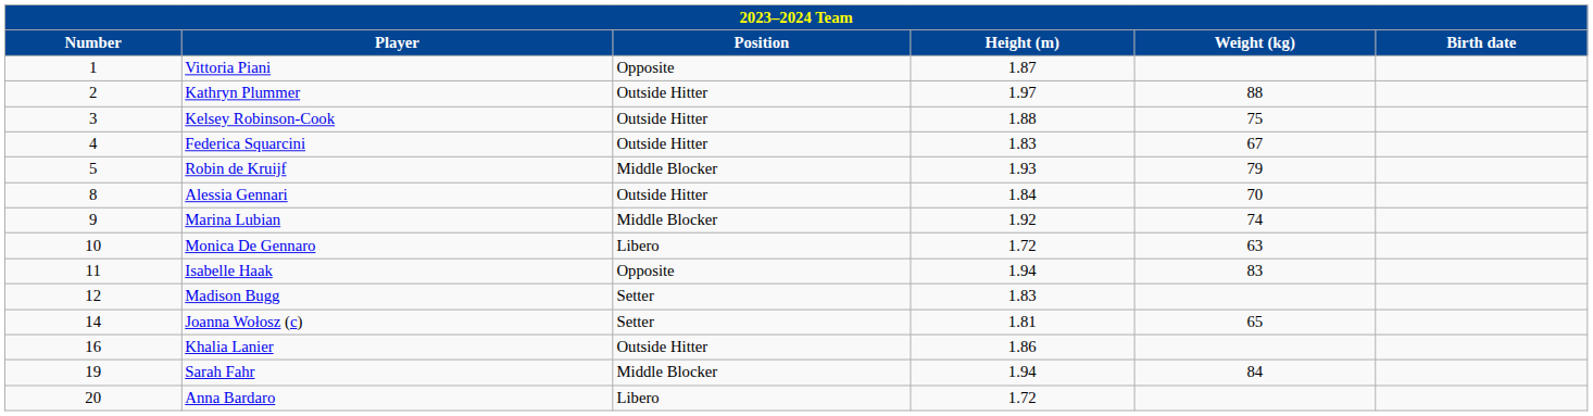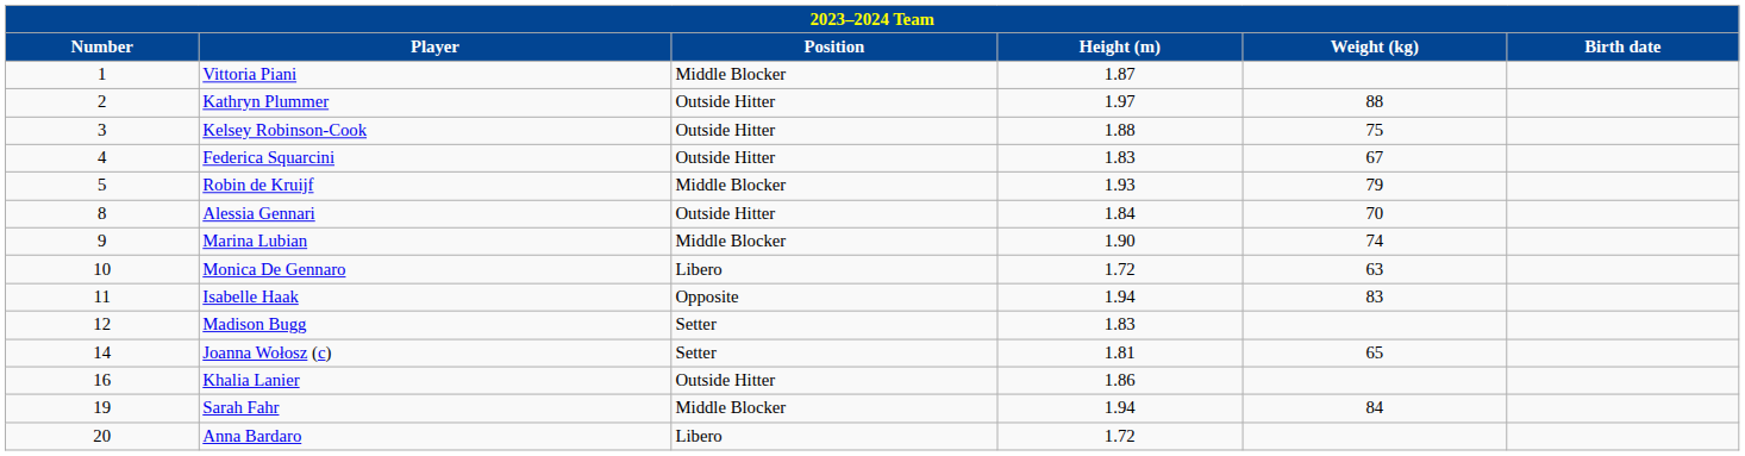Vittoria Piani | Position: Opposite -> Middle Blocker
Marina Lubian | Height (m): 1.92 -> 1.90
